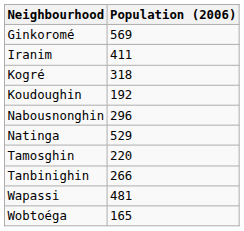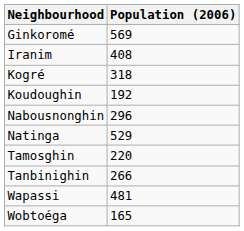Iranim | Population (2006): 411 -> 408
